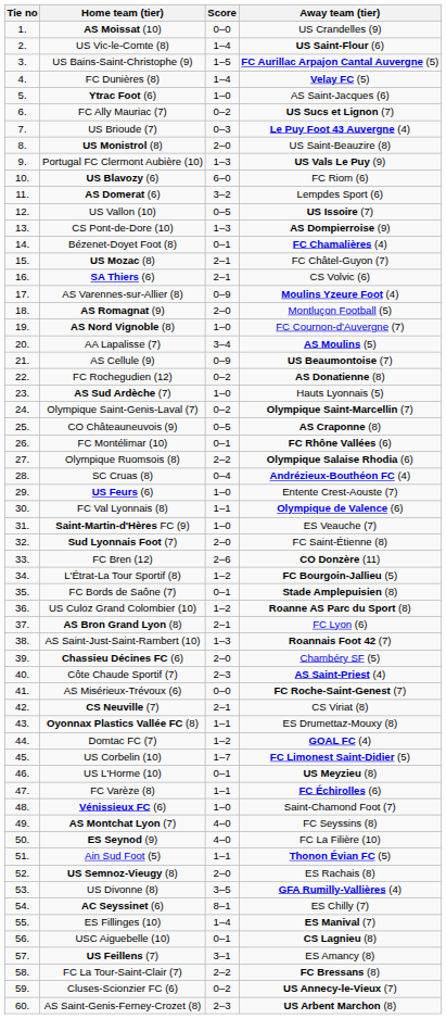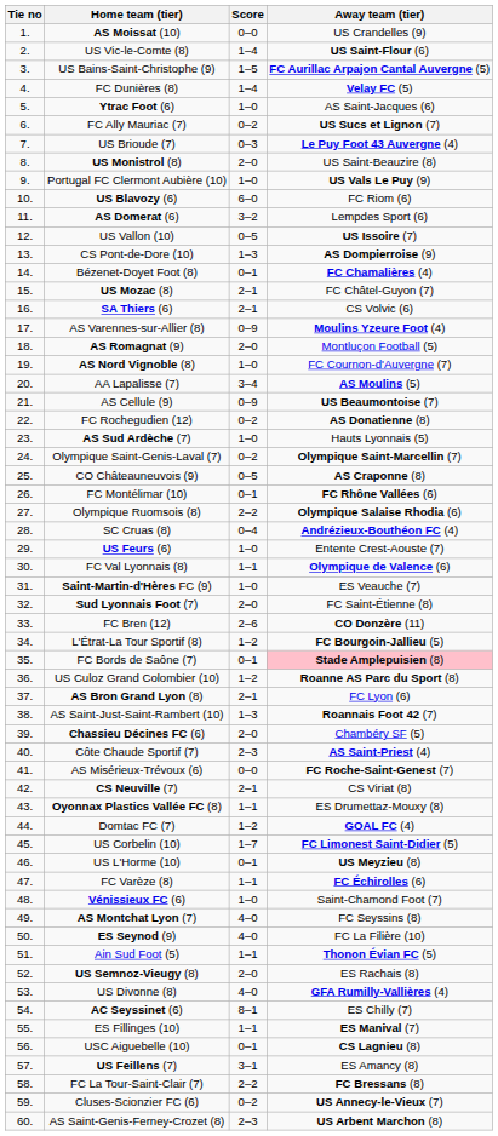Portugal FC Clermont Aubière (10) | Score: 1–3 -> 1–0
FC Bords de Saône (7) | Away team (tier): no background -> pink background
US Divonne (8) | Score: 3–5 -> 4–0
ES Fillinges (10) | Score: 1–4 -> 1–1
